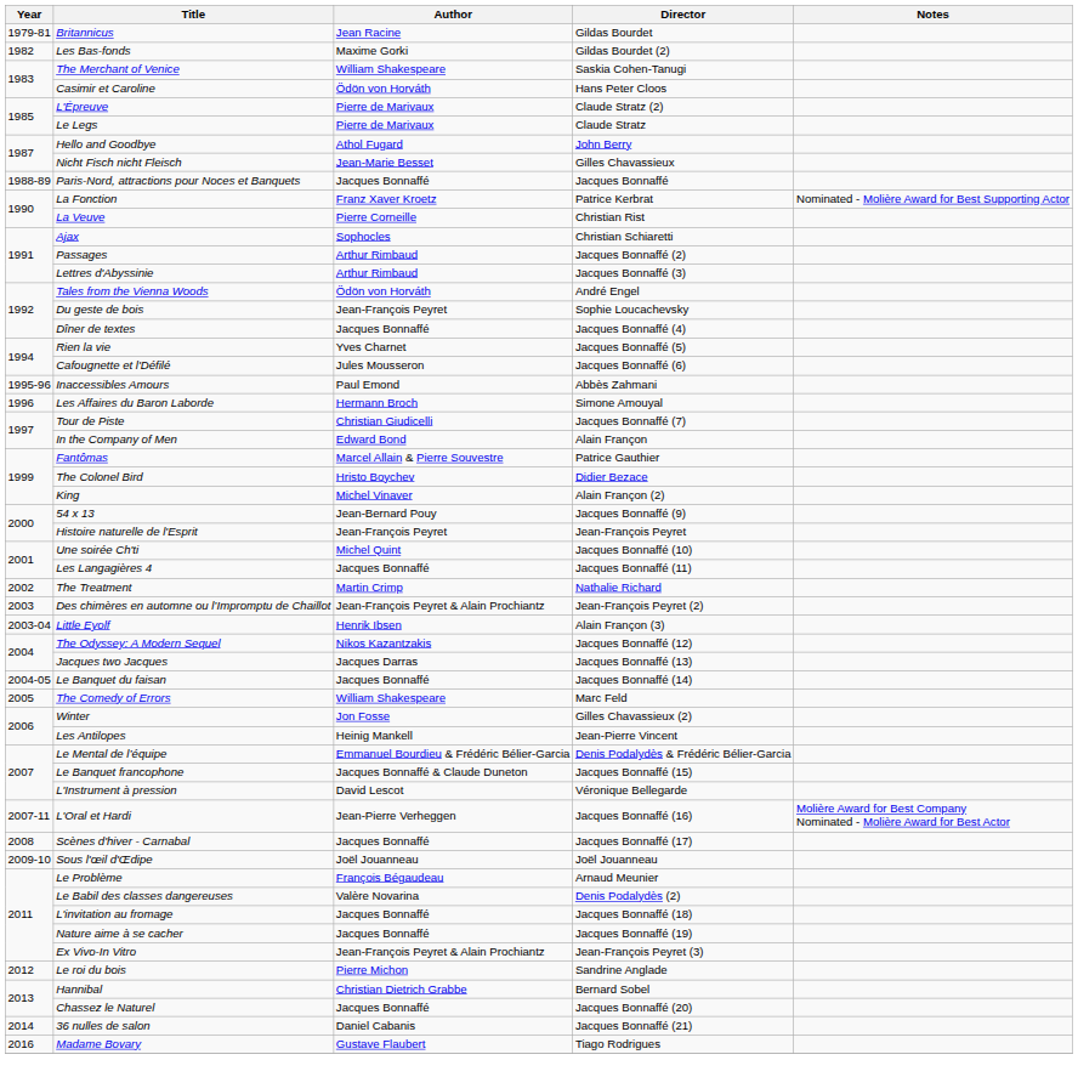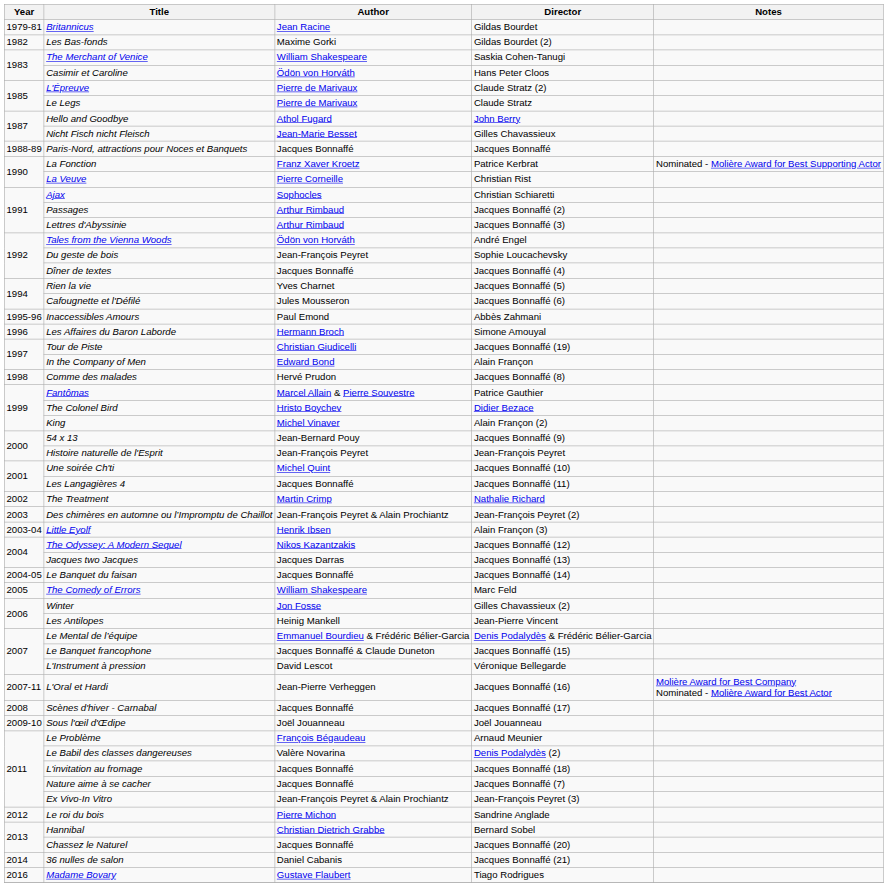Tour de Piste | Director: Jacques Bonnaffé (7) -> Jacques Bonnaffé (19)
+ row: 1998 | Comme des malades | Hervé Prudon | Jacques Bonnaffé (8)
Nature aime à se cacher | Director: Jacques Bonnaffé (19) -> Jacques Bonnaffé (7)
